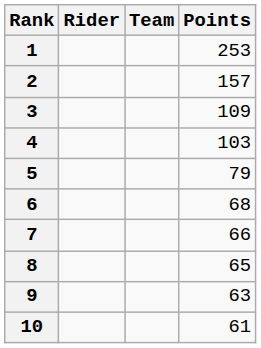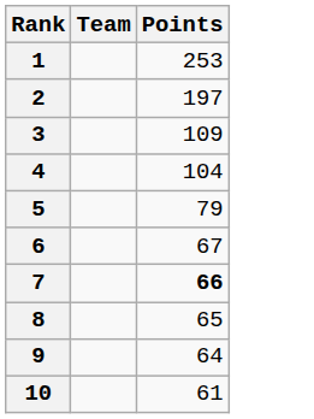- column: Rider
2 | Points: 157 -> 197
4 | Points: 103 -> 104
6 | Points: 68 -> 67
7 | Points: normal -> bold
9 | Points: 63 -> 64
